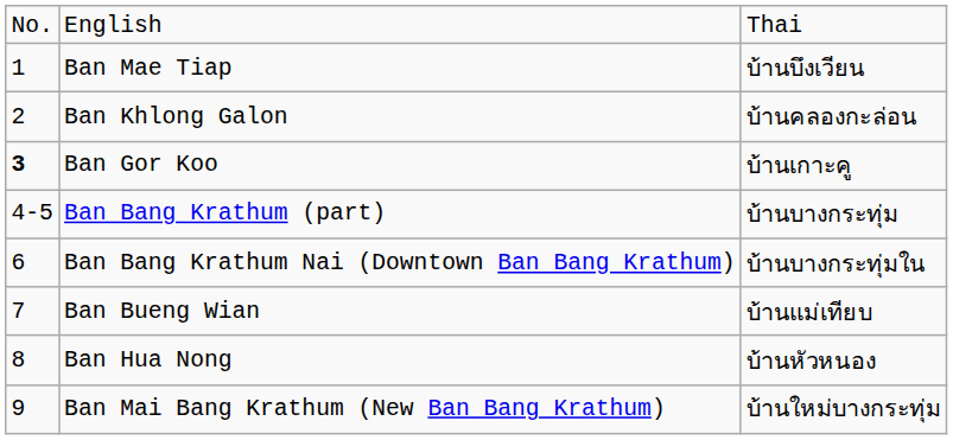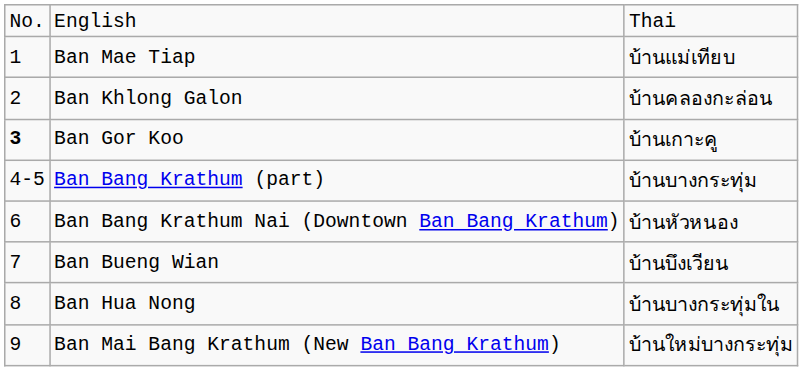Ban Mae Tiap | column 3: บ้านบึงเวียน -> บ้านแม่เทียบ
Ban Bang Krathum Nai (Downtown Ban Bang Krathum) | column 3: บ้านบางกระทุ่มใน -> บ้านหัวหนอง
Ban Bueng Wian | column 3: บ้านแม่เทียบ -> บ้านบึงเวียน
Ban Hua Nong | column 3: บ้านหัวหนอง -> บ้านบางกระทุ่มใน
